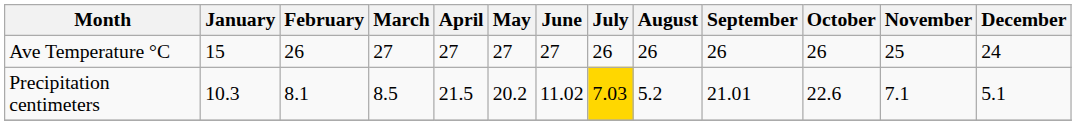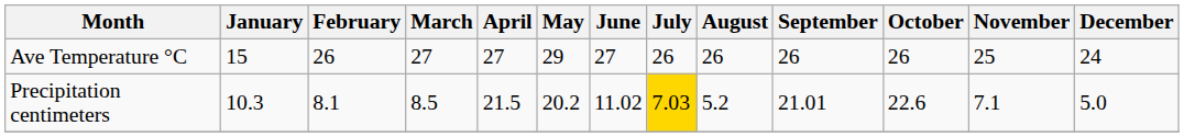Ave Temperature °C | May: 27 -> 29
Precipitation centimeters | December: 5.1 -> 5.0
